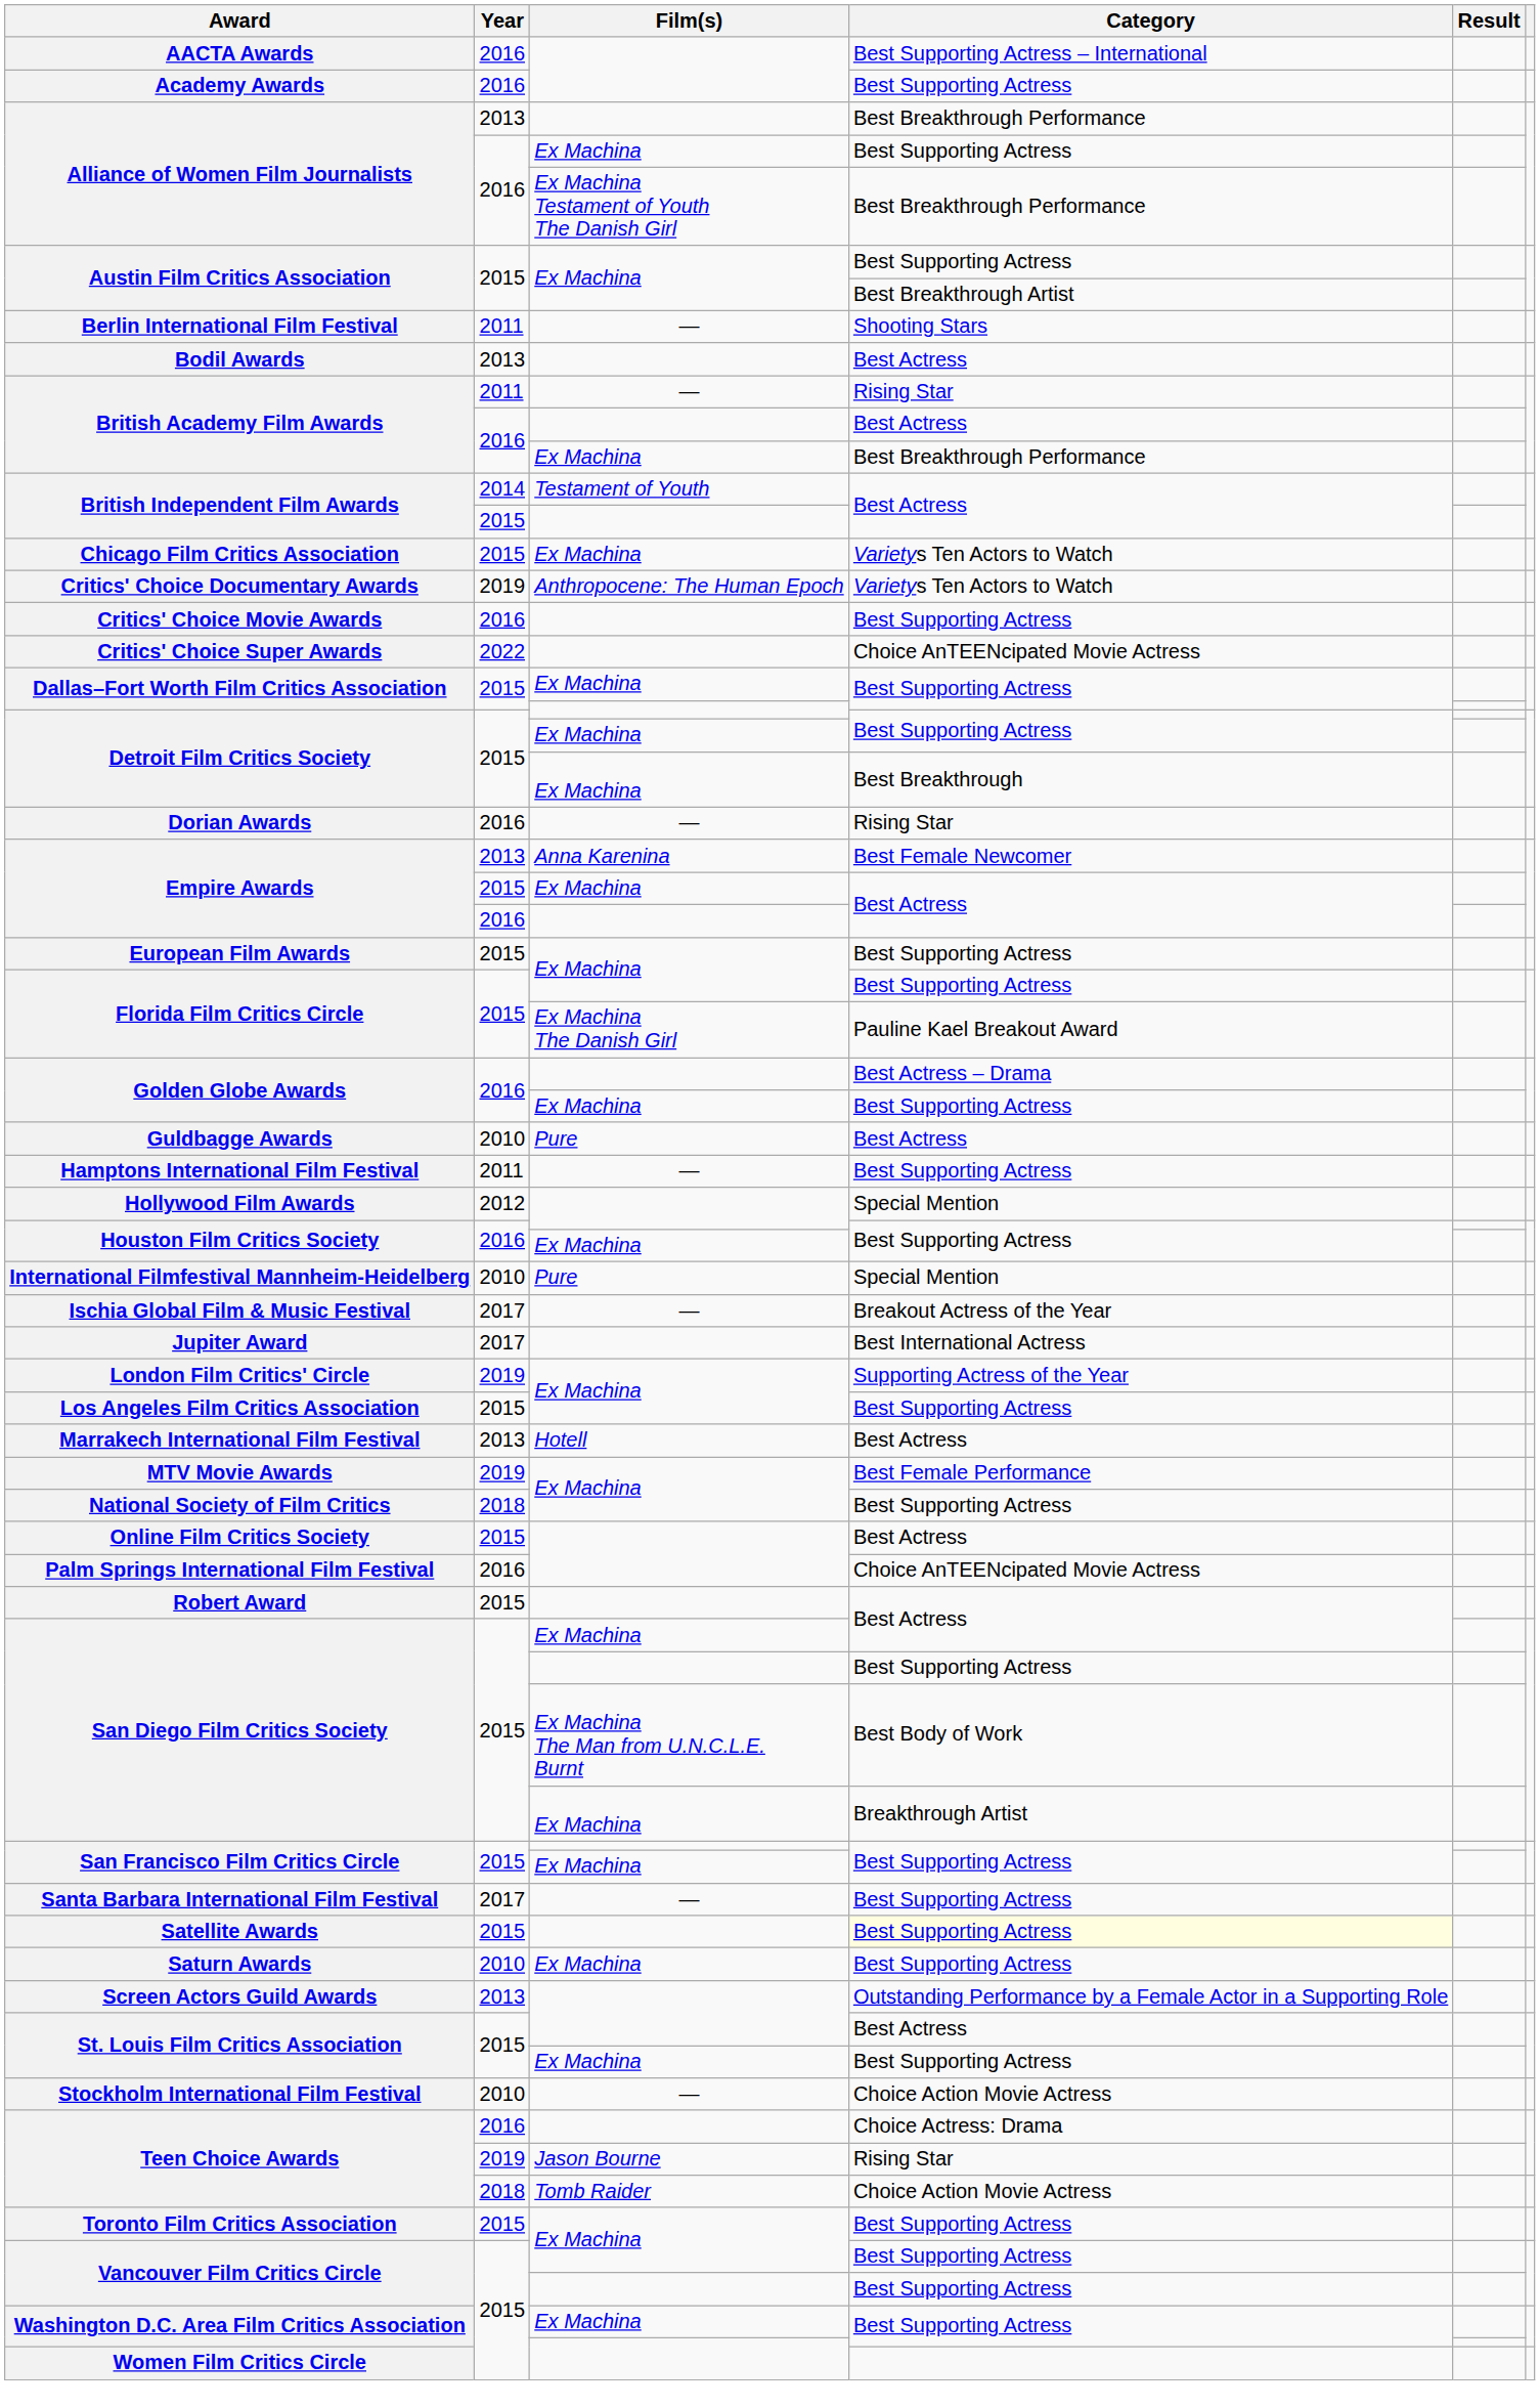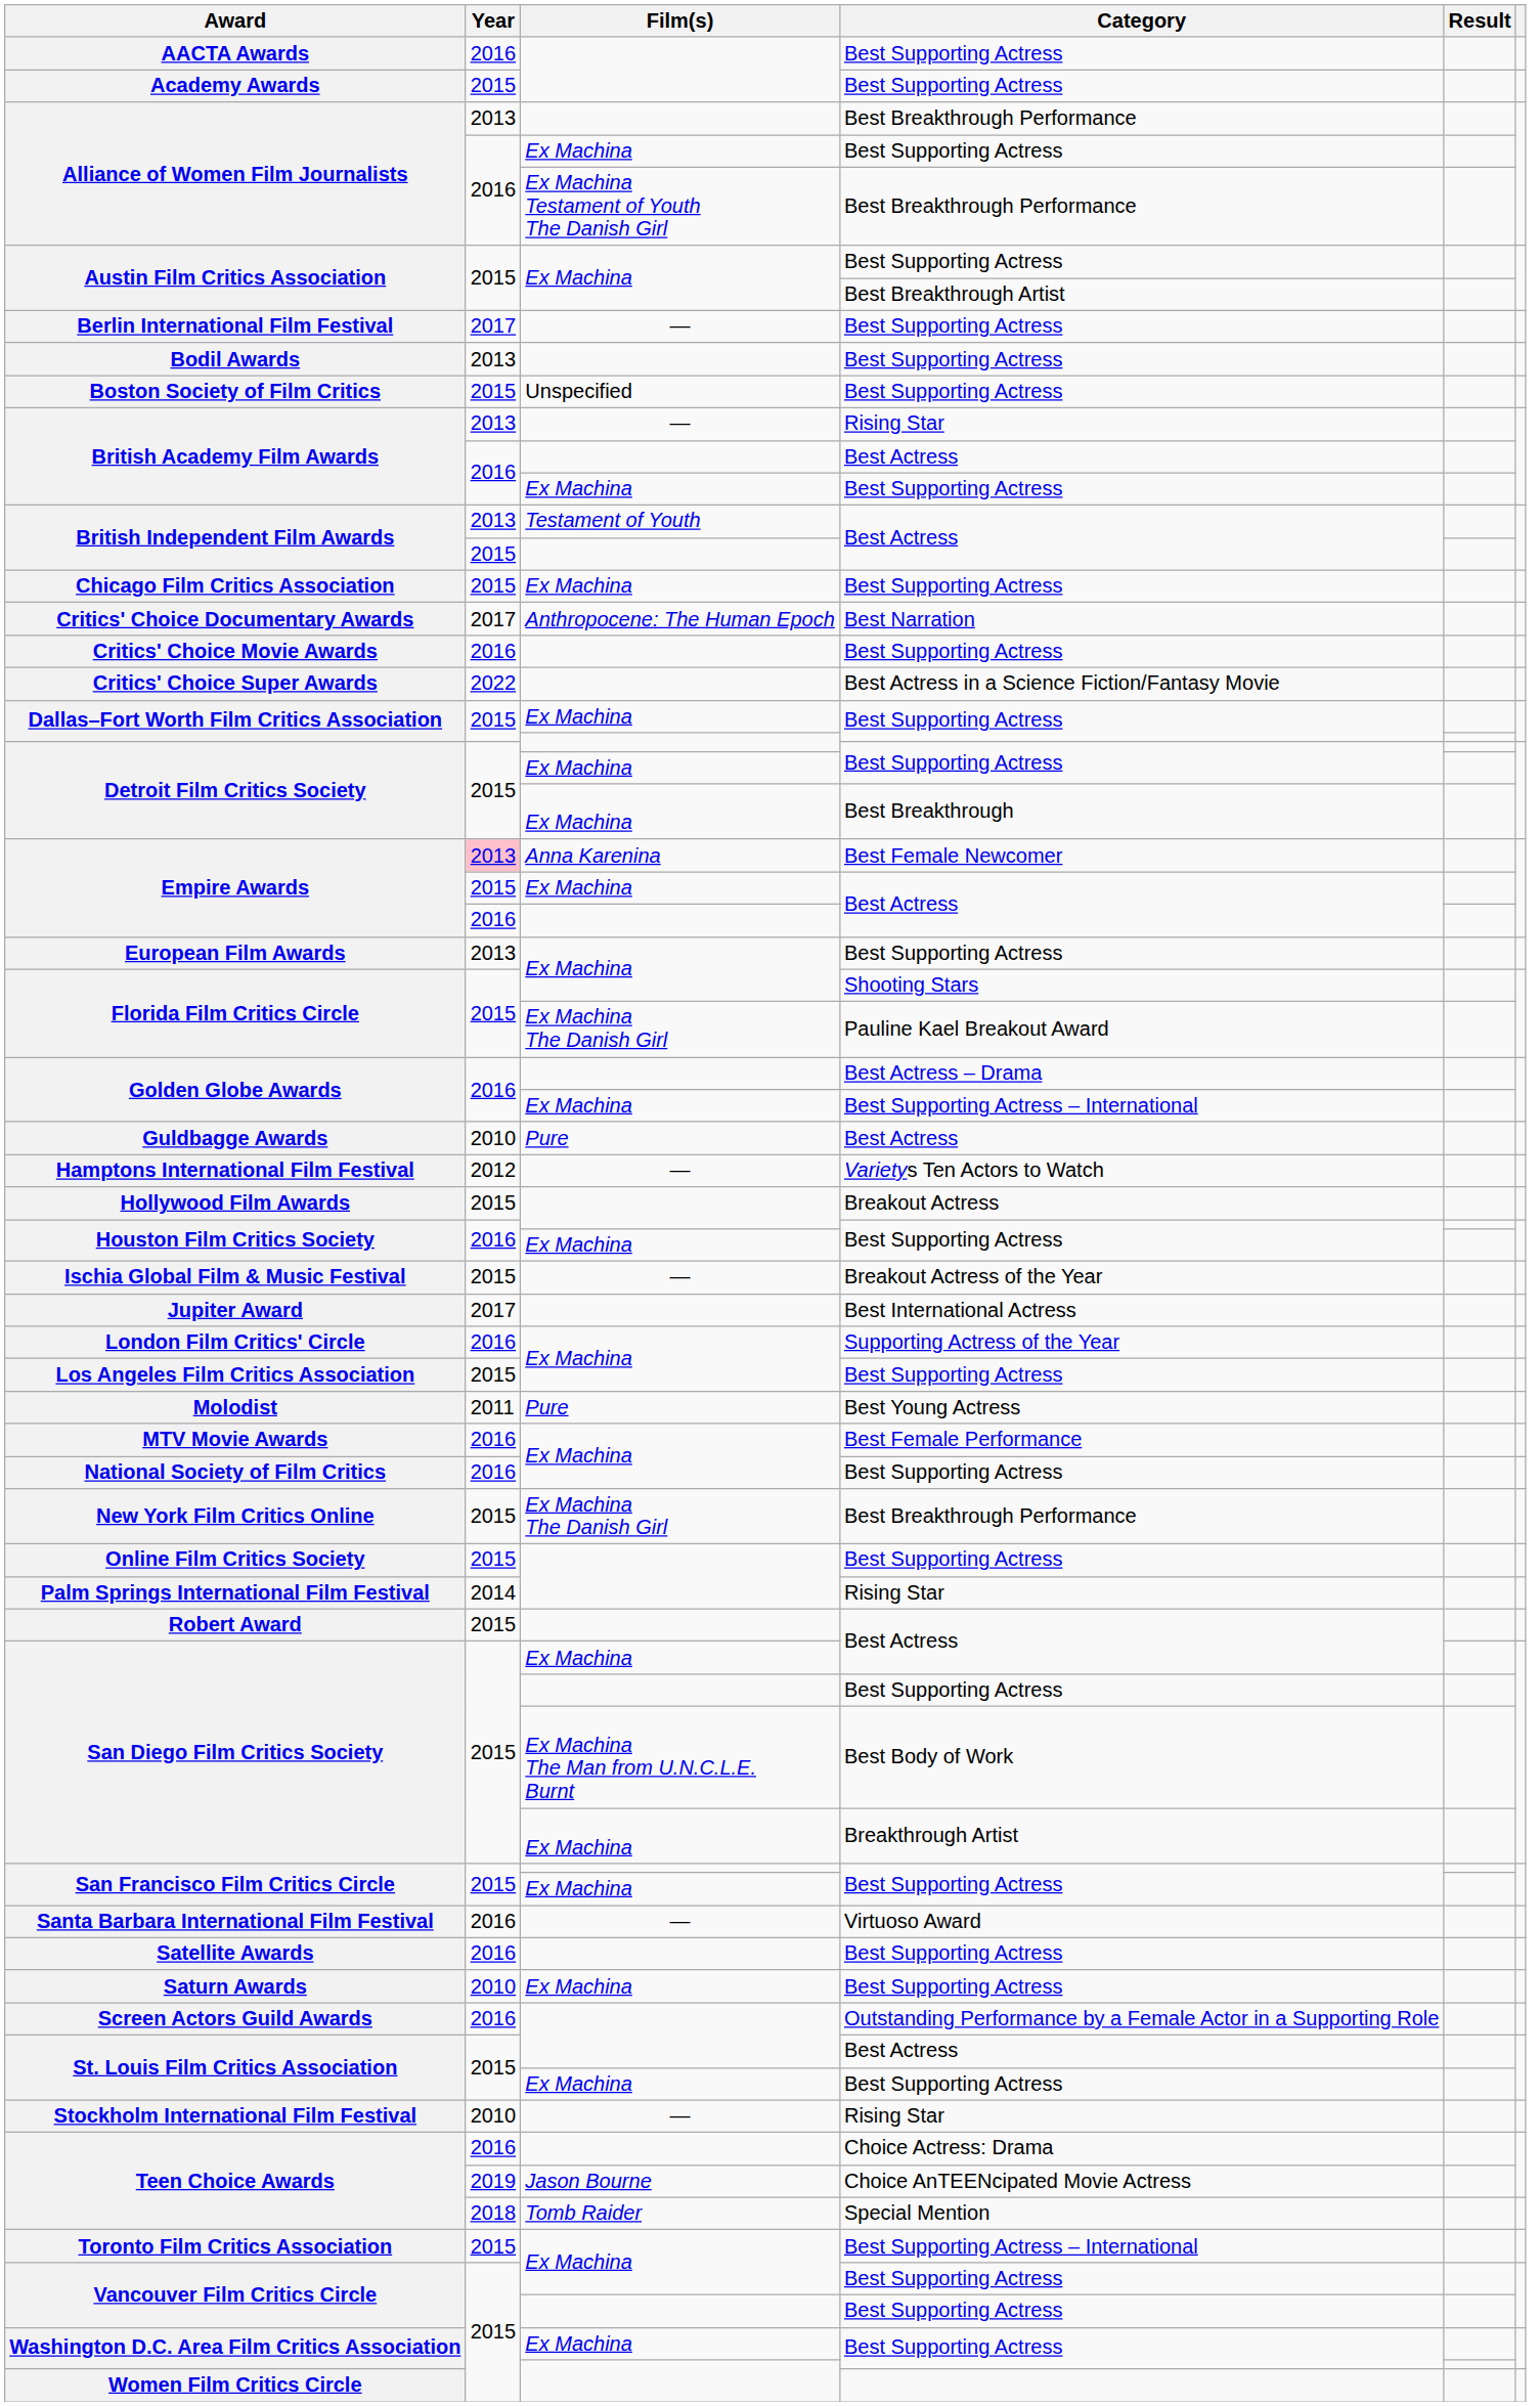AACTA Awards | Category: Best Supporting Actress – International -> Best Supporting Actress
Academy Awards | Year: 2016 -> 2015
Berlin International Film Festival | Year: 2011 -> 2017
Berlin International Film Festival | Category: Shooting Stars -> Best Supporting Actress
Bodil Awards | Category: Best Actress -> Best Supporting Actress
+ row: Boston Society of Film Critics | 2015 | Unspecified | Best Supporting Actress
British Academy Film Awards / — | Year: 2011 -> 2013
British Academy Film Awards / Ex Machina | Category: Best Breakthrough Performance -> Best Supporting Actress
British Independent Film Awards / Testament of Youth | Year: 2014 -> 2013
Chicago Film Critics Association | Category: Varietys Ten Actors to Watch -> Best Supporting Actress
Critics' Choice Documentary Awards | Year: 2019 -> 2017
Critics' Choice Documentary Awards | Category: Varietys Ten Actors to Watch -> Best Narration
Critics' Choice Super Awards | Category: Choice AnTEENcipated Movie Actress -> Best Actress in a Science Fiction/Fantasy Movie
- row: Dorian Awards | 2016 | — | Rising Star
Empire Awards / Anna Karenina | Year: no background -> pink background
European Film Awards | Year: 2015 -> 2013
Florida Film Critics Circle / Ex Machina | Category: Best Supporting Actress -> Shooting Stars
Golden Globe Awards / Ex Machina | Category: Best Supporting Actress -> Best Supporting Actress – International
Hamptons International Film Festival | Year: 2011 -> 2012
Hamptons International Film Festival | Category: Best Supporting Actress -> Varietys Ten Actors to Watch
Hollywood Film Awards | Year: 2012 -> 2015
Hollywood Film Awards | Category: Special Mention -> Breakout Actress
- row: International Filmfestival Mannheim-Heidelberg | 2010 | Pure | Special Mention
Ischia Global Film & Music Festival | Year: 2017 -> 2015
London Film Critics' Circle | Year: 2019 -> 2016
- row: Marrakech International Film Festival | 2013 | Hotell | Best Actress
+ row: Molodist | 2011 | Pure | Best Young Actress
MTV Movie Awards | Year: 2019 -> 2016
National Society of Film Critics | Year: 2018 -> 2016
+ row: New York Film Critics Online | 2015 | Ex Machina The Danish Girl | Best Breakthrough Performance
Online Film Critics Society | Category: Best Actress -> Best Supporting Actress
Palm Springs International Film Festival | Year: 2016 -> 2014
Palm Springs International Film Festival | Category: Choice AnTEENcipated Movie Actress -> Rising Star
Santa Barbara International Film Festival | Year: 2017 -> 2016
Santa Barbara International Film Festival | Category: Best Supporting Actress -> Virtuoso Award
Satellite Awards | Year: 2015 -> 2016
Satellite Awards | Category: lightyellow background -> no background
Screen Actors Guild Awards | Year: 2013 -> 2016
Stockholm International Film Festival | Category: Choice Action Movie Actress -> Rising Star
Teen Choice Awards / Jason Bourne | Category: Rising Star -> Choice AnTEENcipated Movie Actress
Teen Choice Awards / Tomb Raider | Category: Choice Action Movie Actress -> Special Mention
Toronto Film Critics Association | Category: Best Supporting Actress -> Best Supporting Actress – International
